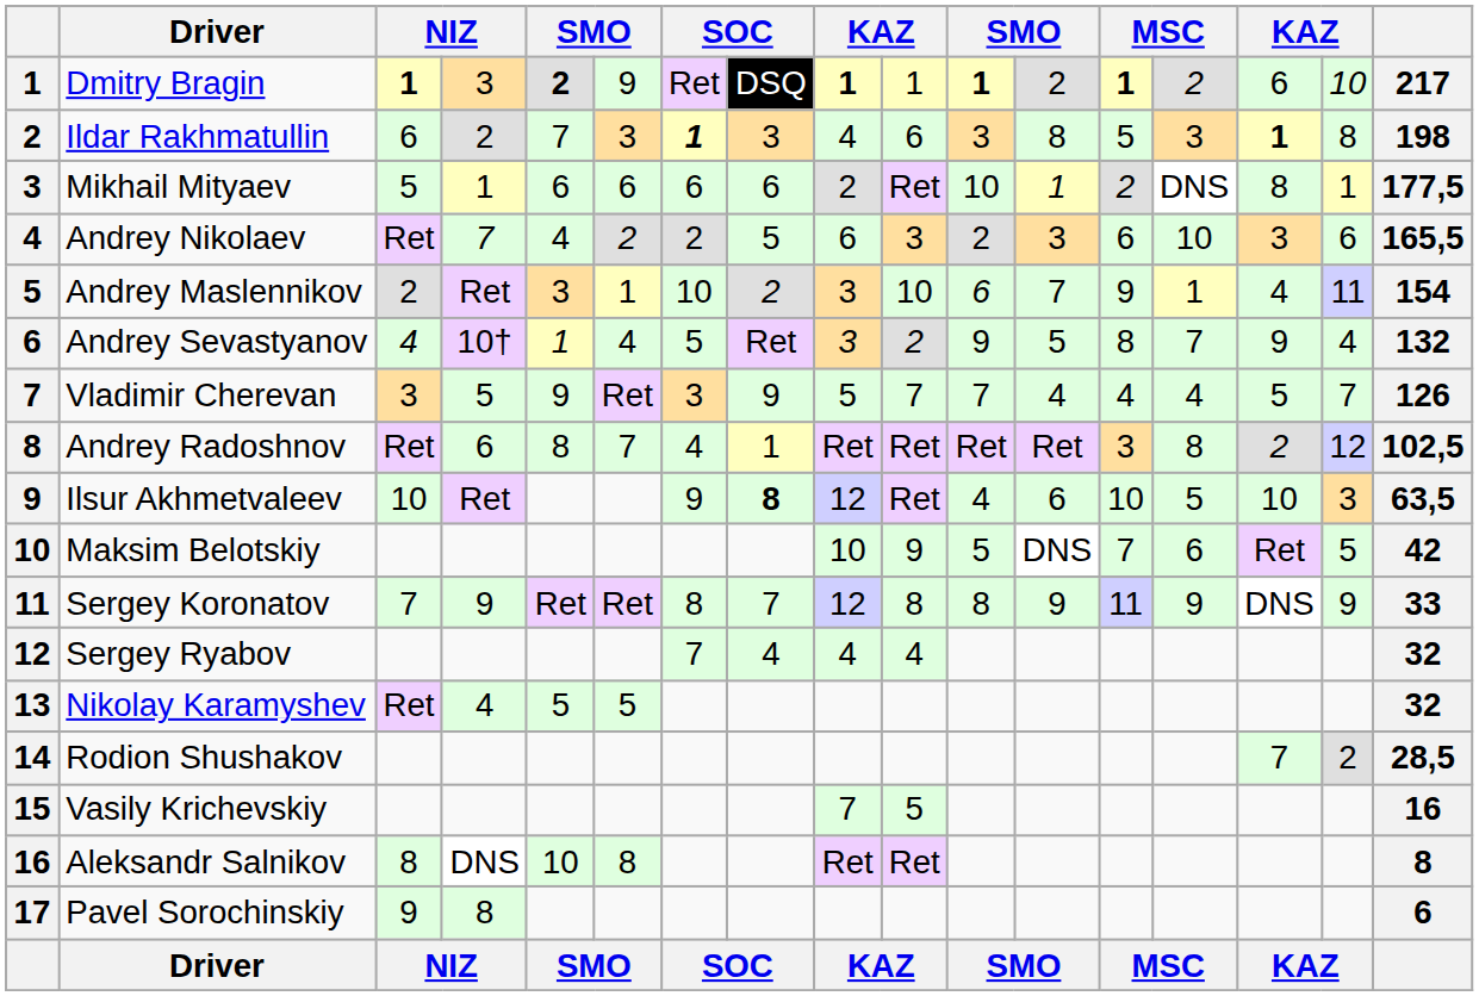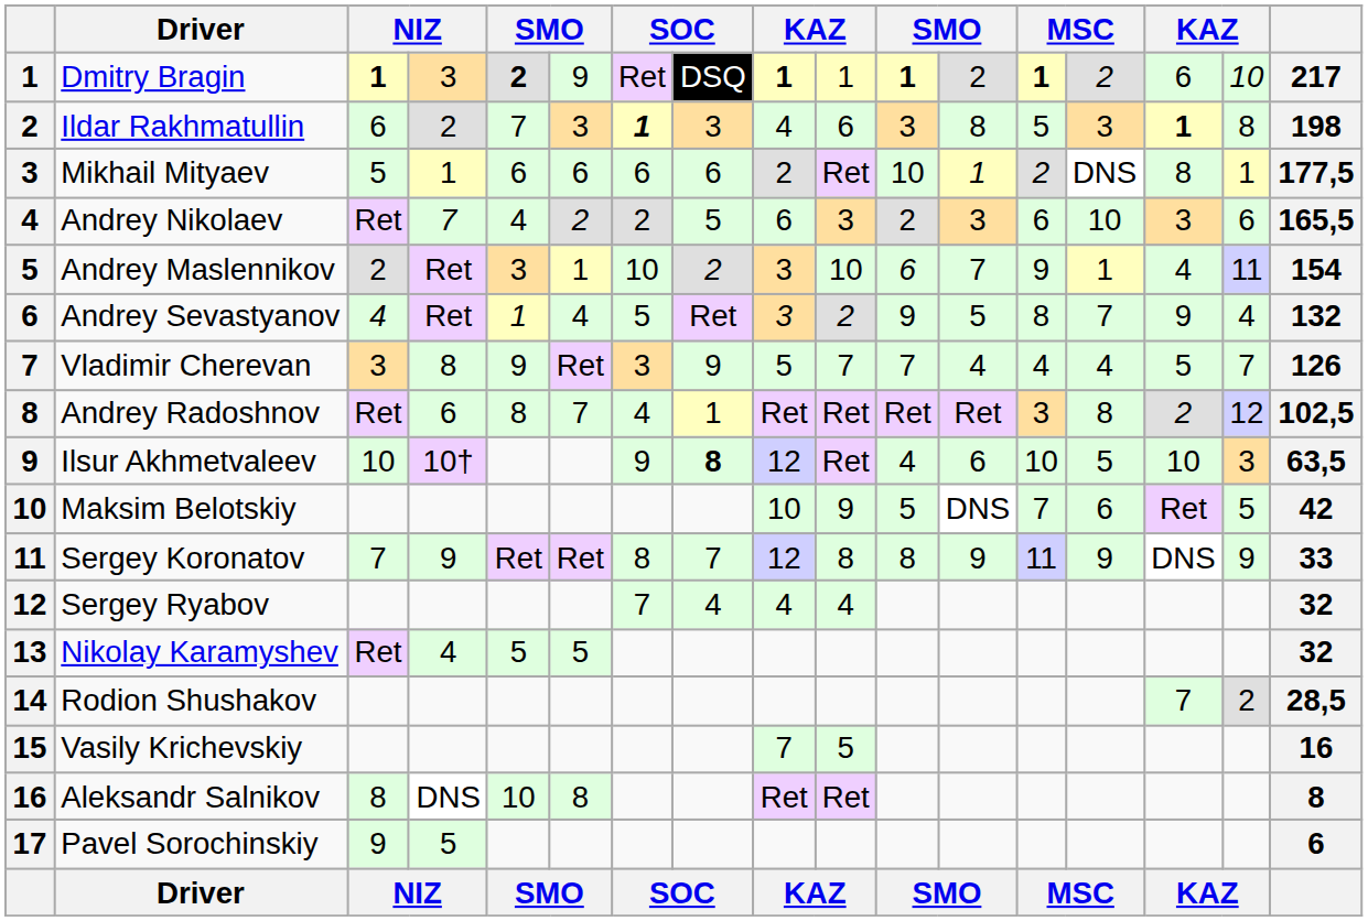Andrey Sevastyanov | column 4: 10† -> Ret
Vladimir Cherevan | column 4: 5 -> 8
Ilsur Akhmetvaleev | column 4: Ret -> 10†
Pavel Sorochinskiy | column 4: 8 -> 5
